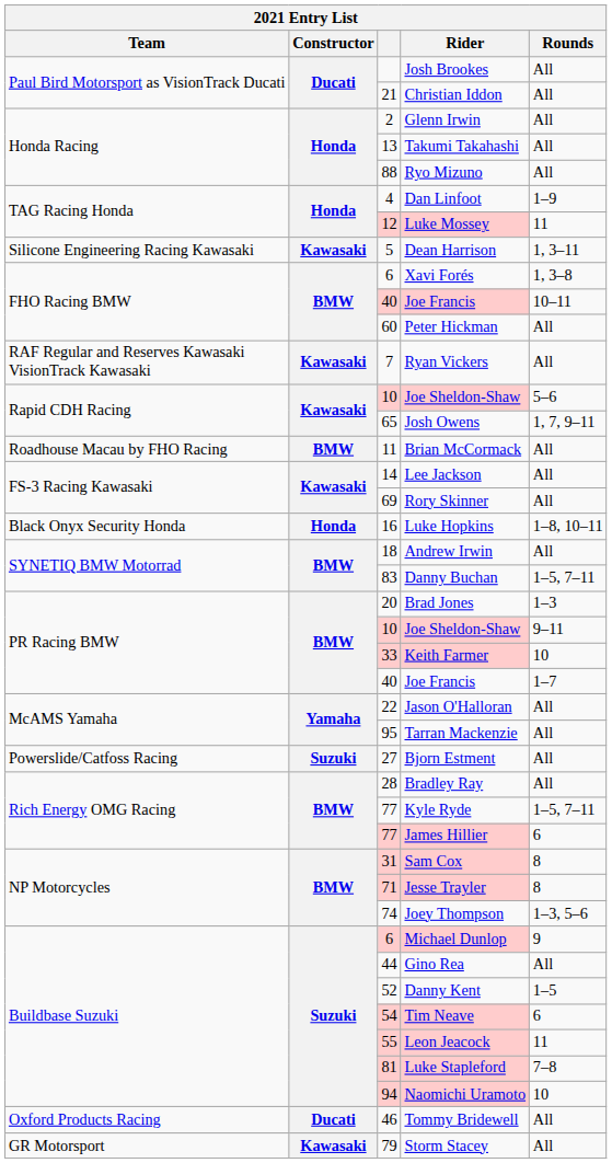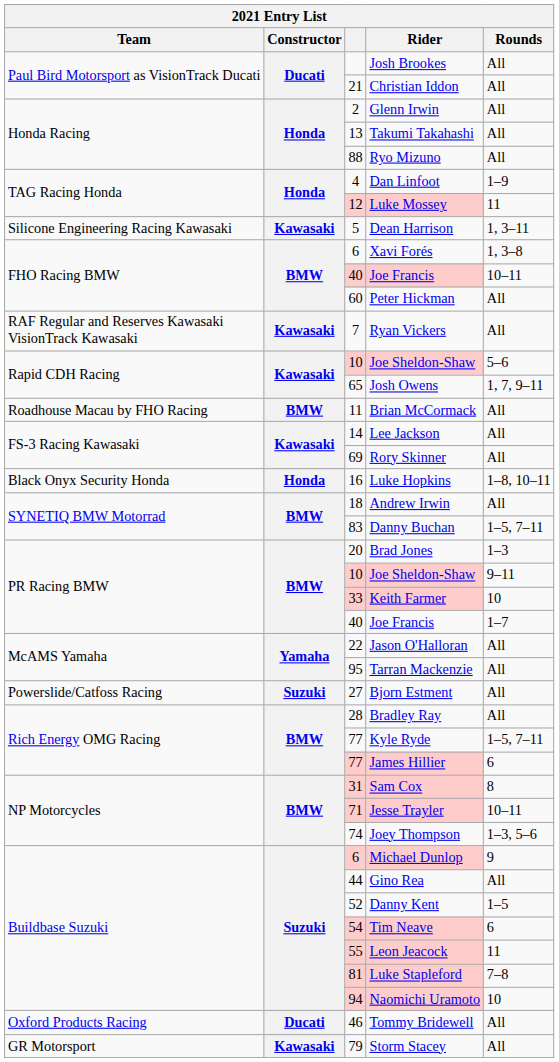Jesse Trayler | Rounds: 8 -> 10–11
